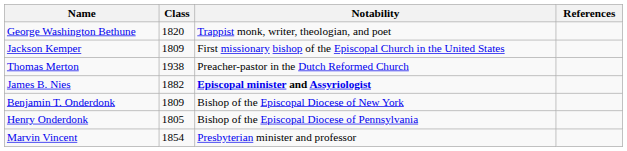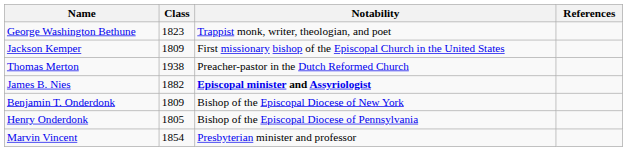George Washington Bethune | Class: 1820 -> 1823
